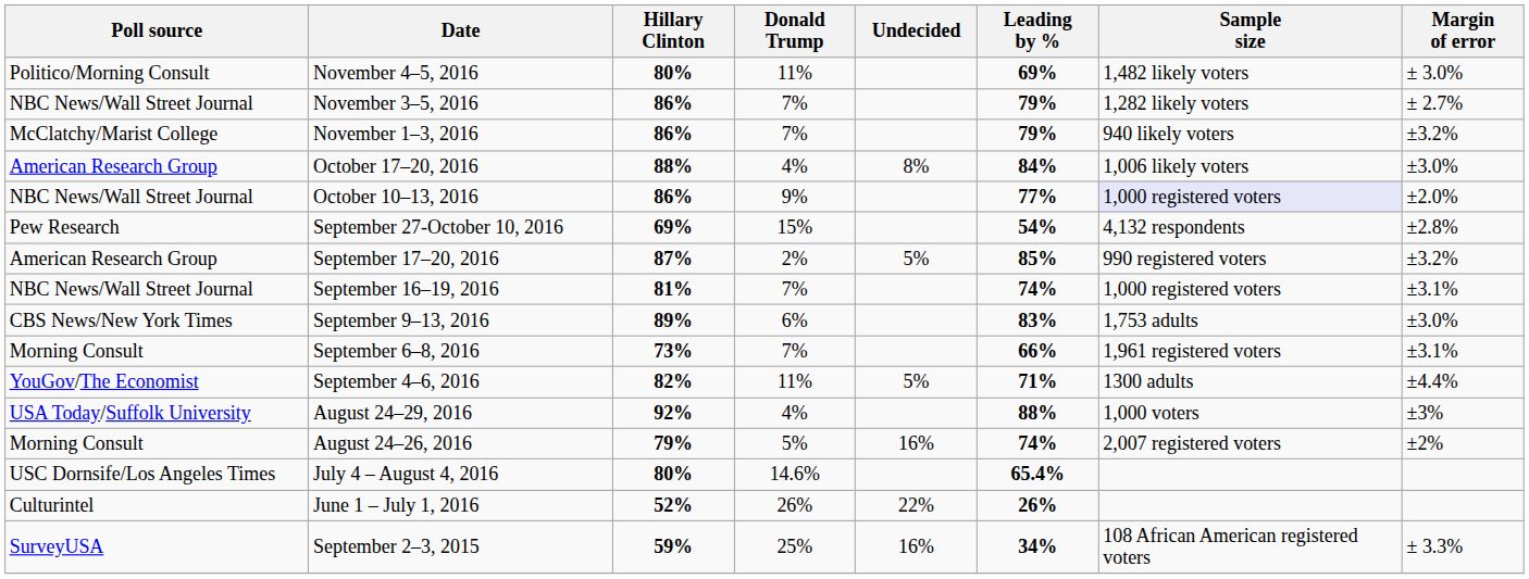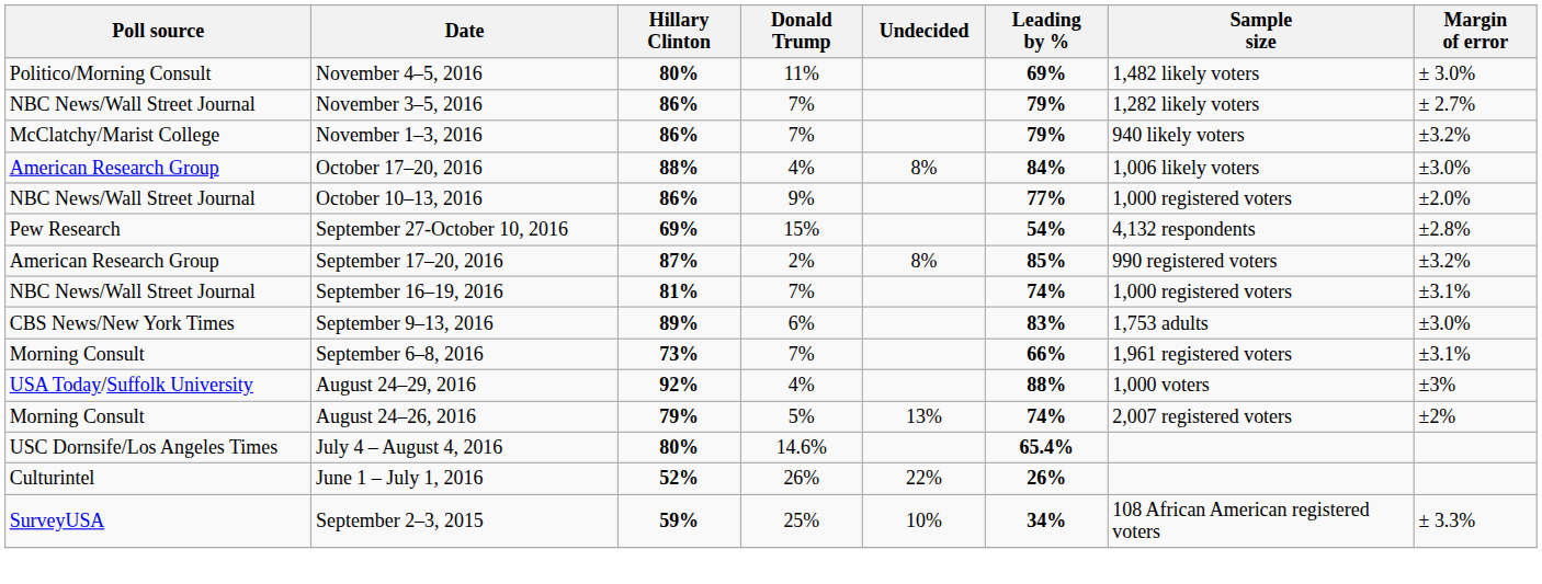October 10–13, 2016 | Sample size: lavender background -> no background
September 17–20, 2016 | Undecided: 5% -> 8%
- row: YouGov/The Economist | September 4–6, 2016 | 82% | 11% | 5% | 71% | 1300 adults | ±4.4%
August 24–26, 2016 | Undecided: 16% -> 13%
September 2–3, 2015 | Undecided: 16% -> 10%
